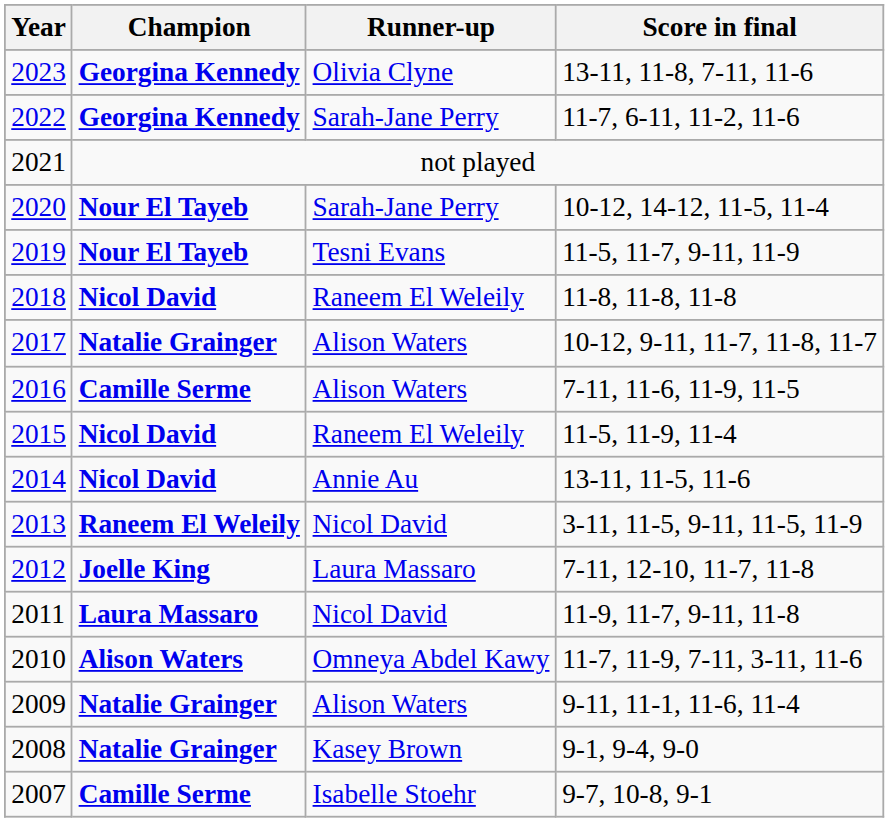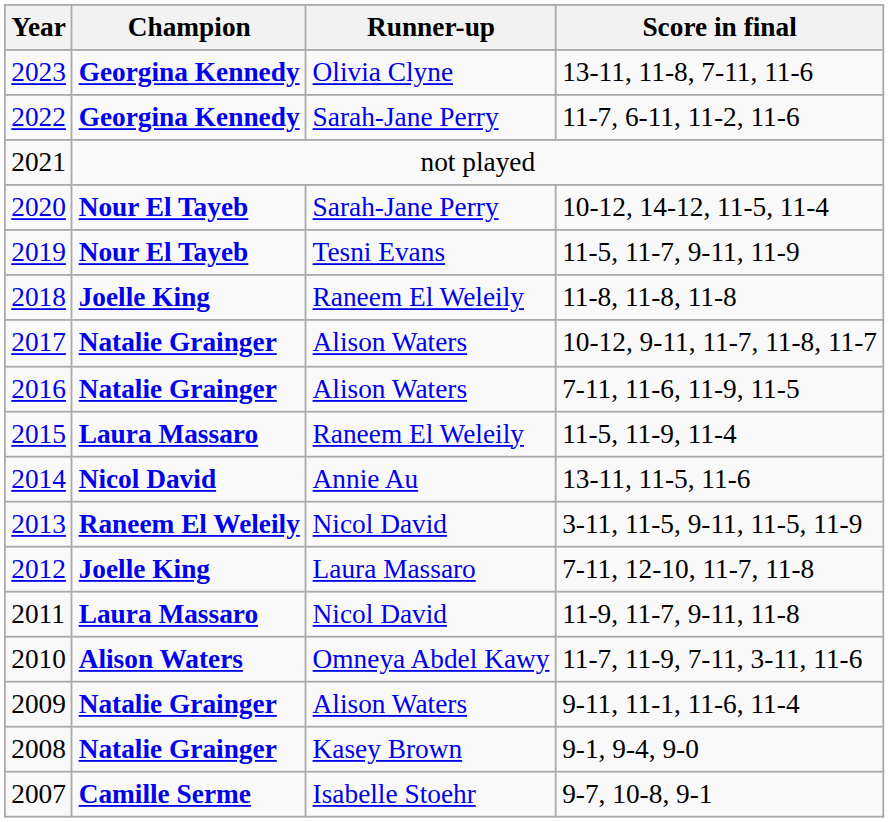2018 | Champion: Nicol David -> Joelle King
2016 | Champion: Camille Serme -> Natalie Grainger
2015 | Champion: Nicol David -> Laura Massaro
